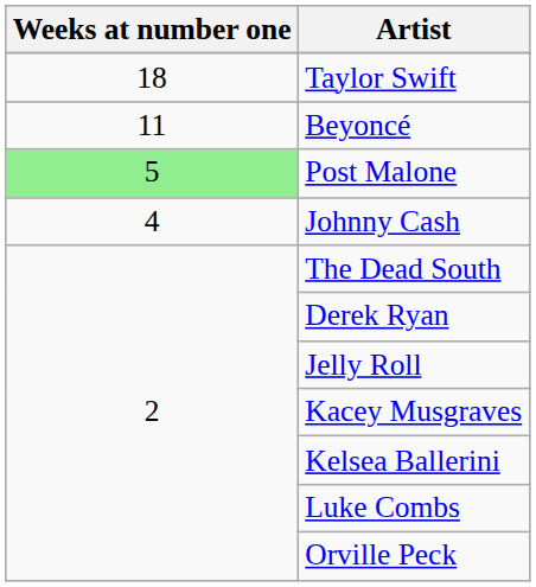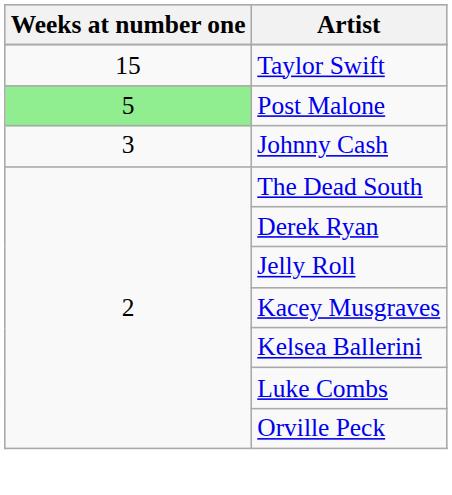Taylor Swift | Weeks at number one: 18 -> 15
- row: 11 | Beyoncé
Johnny Cash | Weeks at number one: 4 -> 3
